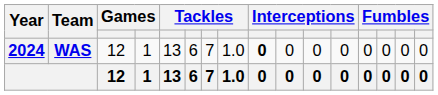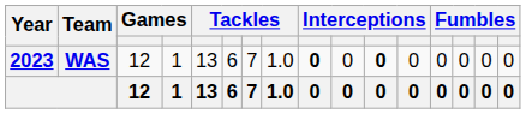WAS | Year: 2024 -> 2023
WAS | column 11: normal -> bold
